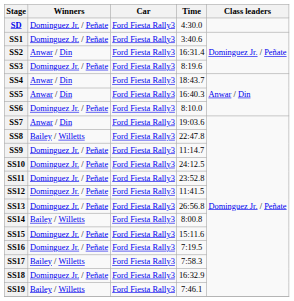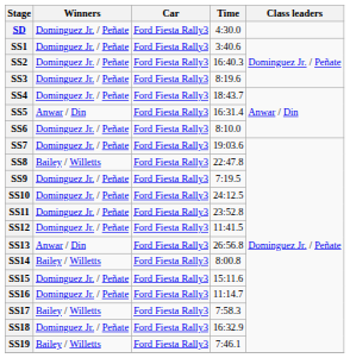SS2 | Winners: Anwar / Din -> Dominguez Jr. / Peñate
SS2 | Time: 16:31.4 -> 16:40.3
SS4 | Winners: Anwar / Din -> Dominguez Jr. / Peñate
SS5 | Time: 16:40.3 -> 16:31.4
SS7 | Winners: Anwar / Din -> Dominguez Jr. / Peñate
SS9 | Time: 11:14.7 -> 7:19.5
SS13 | Winners: Dominguez Jr. / Peñate -> Anwar / Din
SS16 | Time: 7:19.5 -> 11:14.7
